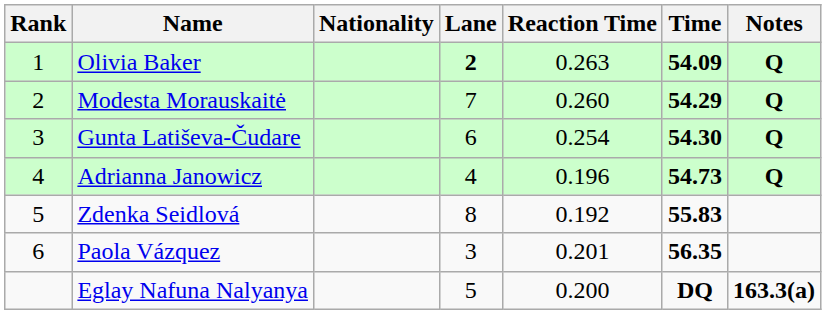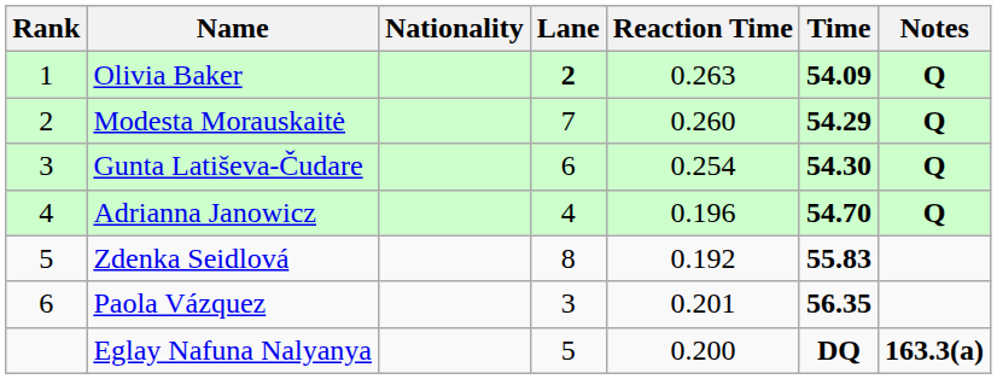Adrianna Janowicz | Time: 54.73 -> 54.70
